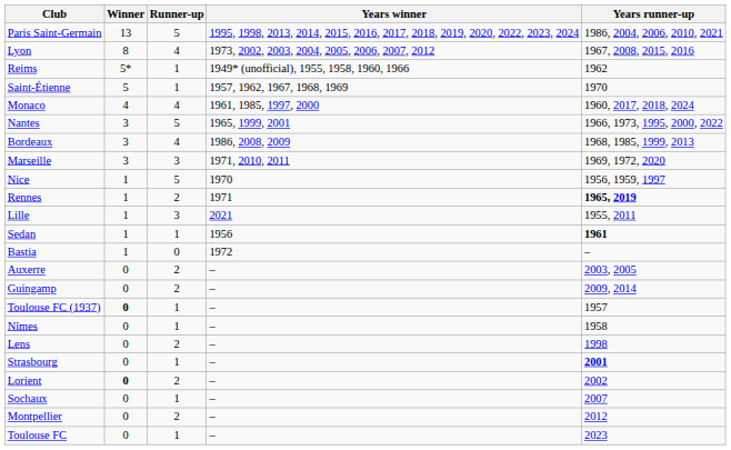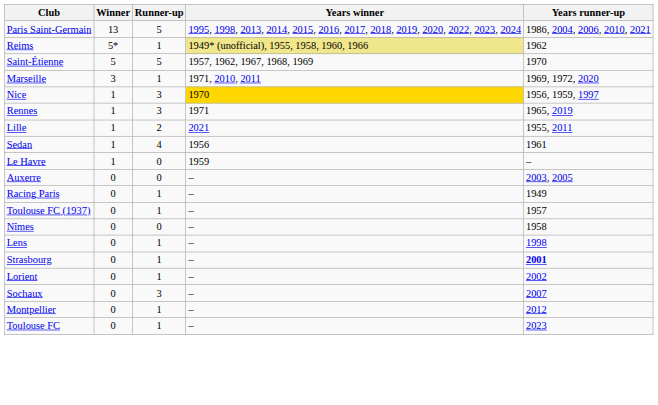- row: Lyon | 8 | 4 | 1973, 2002, 2003, 2004, 2005, 2006, 2007, 2012 | 1967, 2008, 2015, 2016
Reims | Years winner: no background -> khaki background
Saint-Étienne | Runner-up: 1 -> 5
- row: Monaco | 4 | 4 | 1961, 1985, 1997, 2000 | 1960, 2017, 2018, 2024
- row: Nantes | 3 | 5 | 1965, 1999, 2001 | 1966, 1973, 1995, 2000, 2022
- row: Bordeaux | 3 | 4 | 1986, 2008, 2009 | 1968, 1985, 1999, 2013
Marseille | Runner-up: 3 -> 1
Nice | Runner-up: 5 -> 3
Nice | Years winner: no background -> gold background
Rennes | Runner-up: 2 -> 3
Rennes | Years runner-up: bold -> normal
Lille | Runner-up: 3 -> 2
Sedan | Runner-up: 1 -> 4
Sedan | Years runner-up: bold -> normal
+ row: Le Havre | 1 | 0 | 1959 | –
- row: Bastia | 1 | 0 | 1972 | –
Auxerre | Runner-up: 2 -> 0
- row: Guingamp | 0 | 2 | – | 2009, 2014
+ row: Racing Paris | 0 | 1 | – | 1949
Toulouse FC (1937) | Winner: bold -> normal
Nîmes | Runner-up: 1 -> 0
Lens | Runner-up: 2 -> 1
Lorient | Winner: bold -> normal
Lorient | Runner-up: 2 -> 1
Sochaux | Runner-up: 1 -> 3
Montpellier | Runner-up: 2 -> 1
